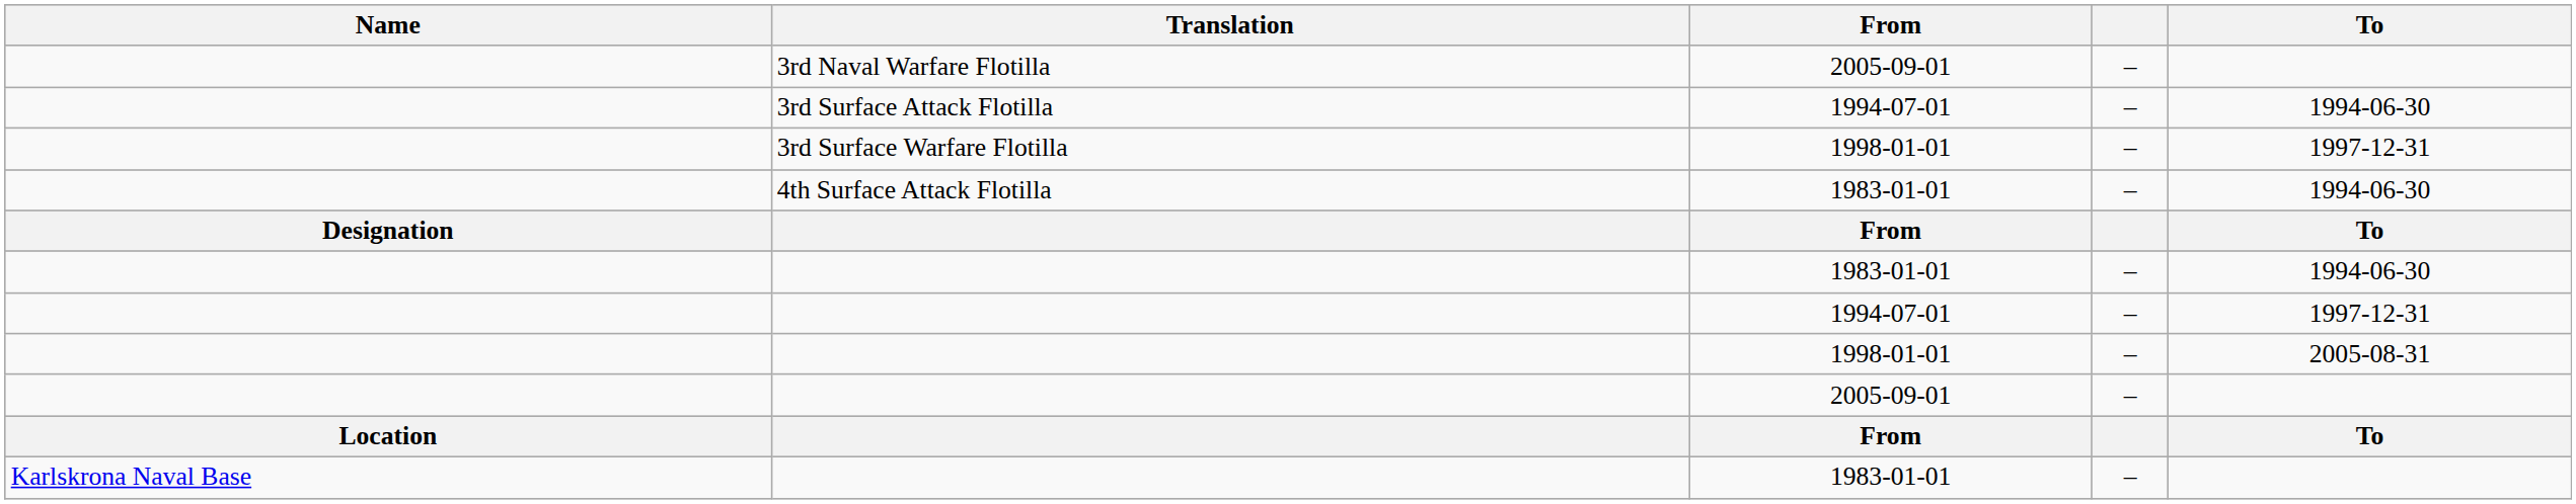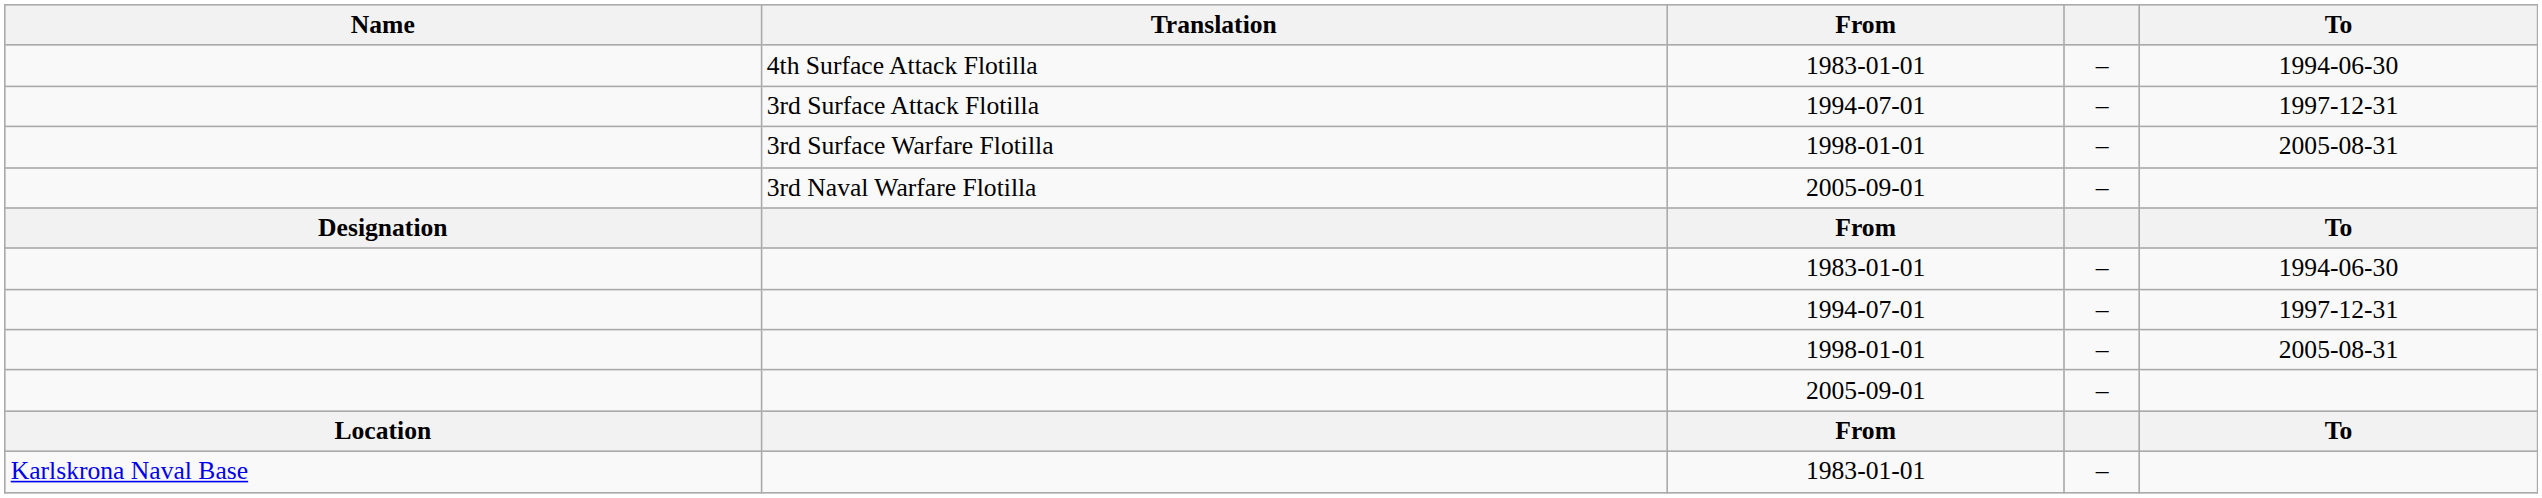rows swapped: 4th Surface Attack Flotilla <-> 3rd Naval Warfare Flotilla
3rd Surface Attack Flotilla | To: 1994-06-30 -> 1997-12-31
3rd Surface Warfare Flotilla | To: 1997-12-31 -> 2005-08-31
